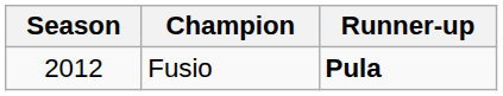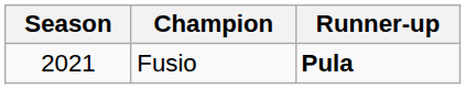Fusio | Season: 2012 -> 2021
